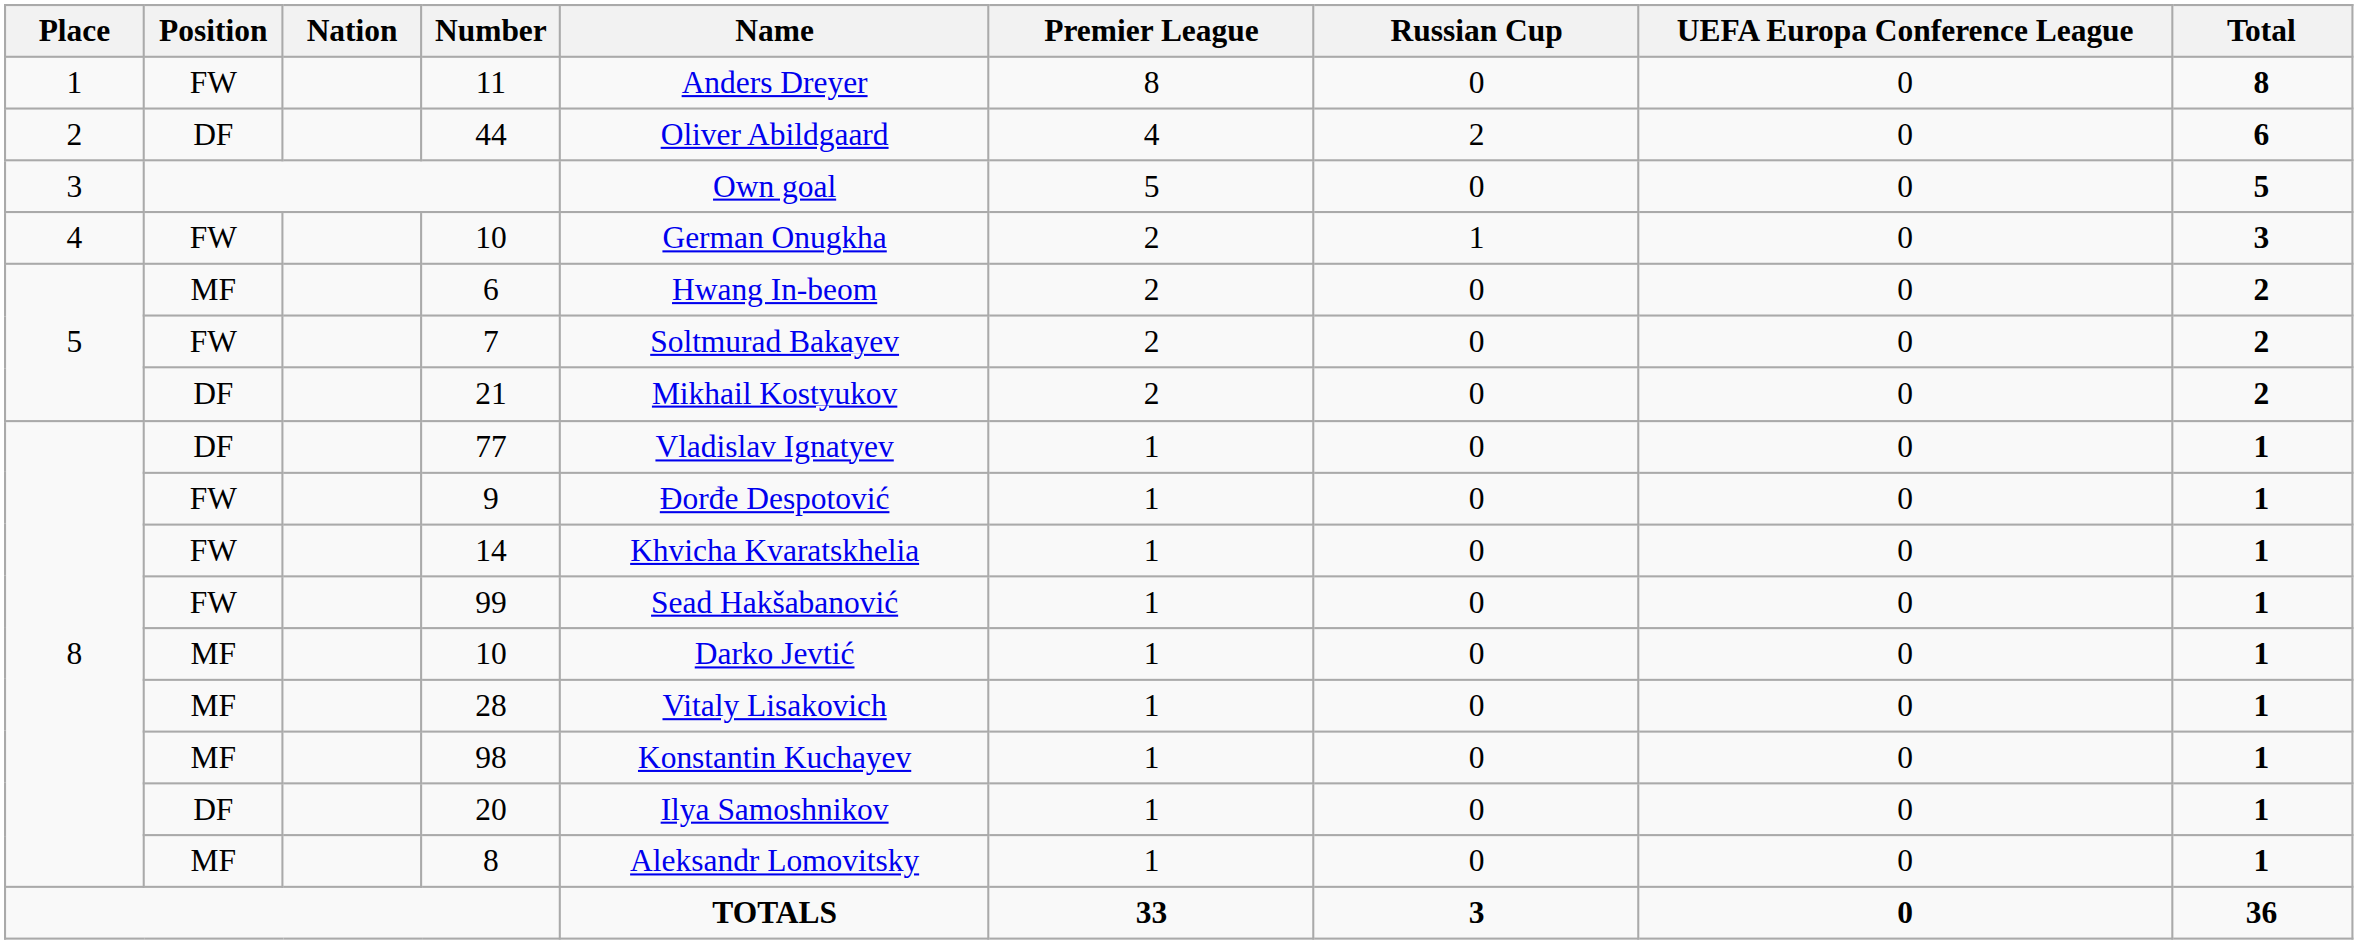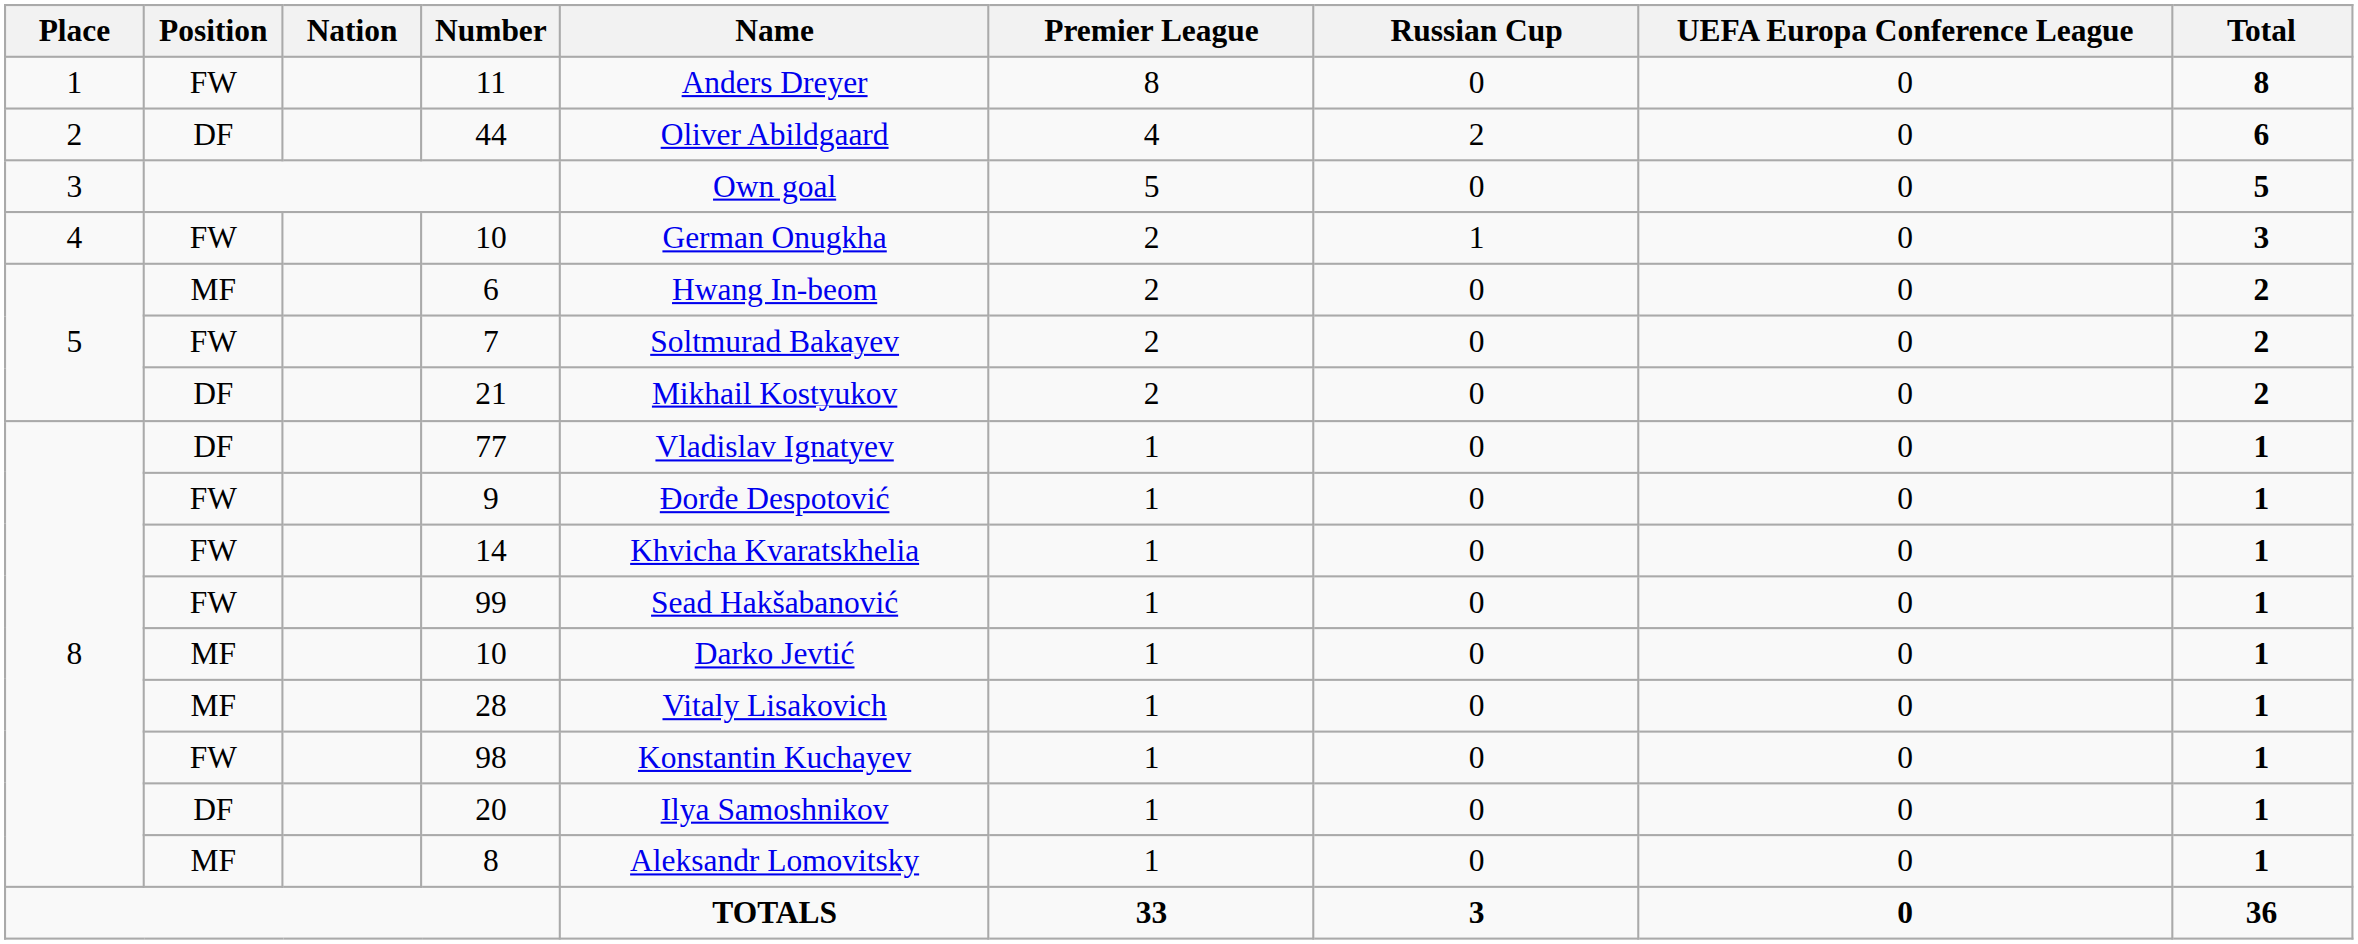98 | Position: MF -> FW
